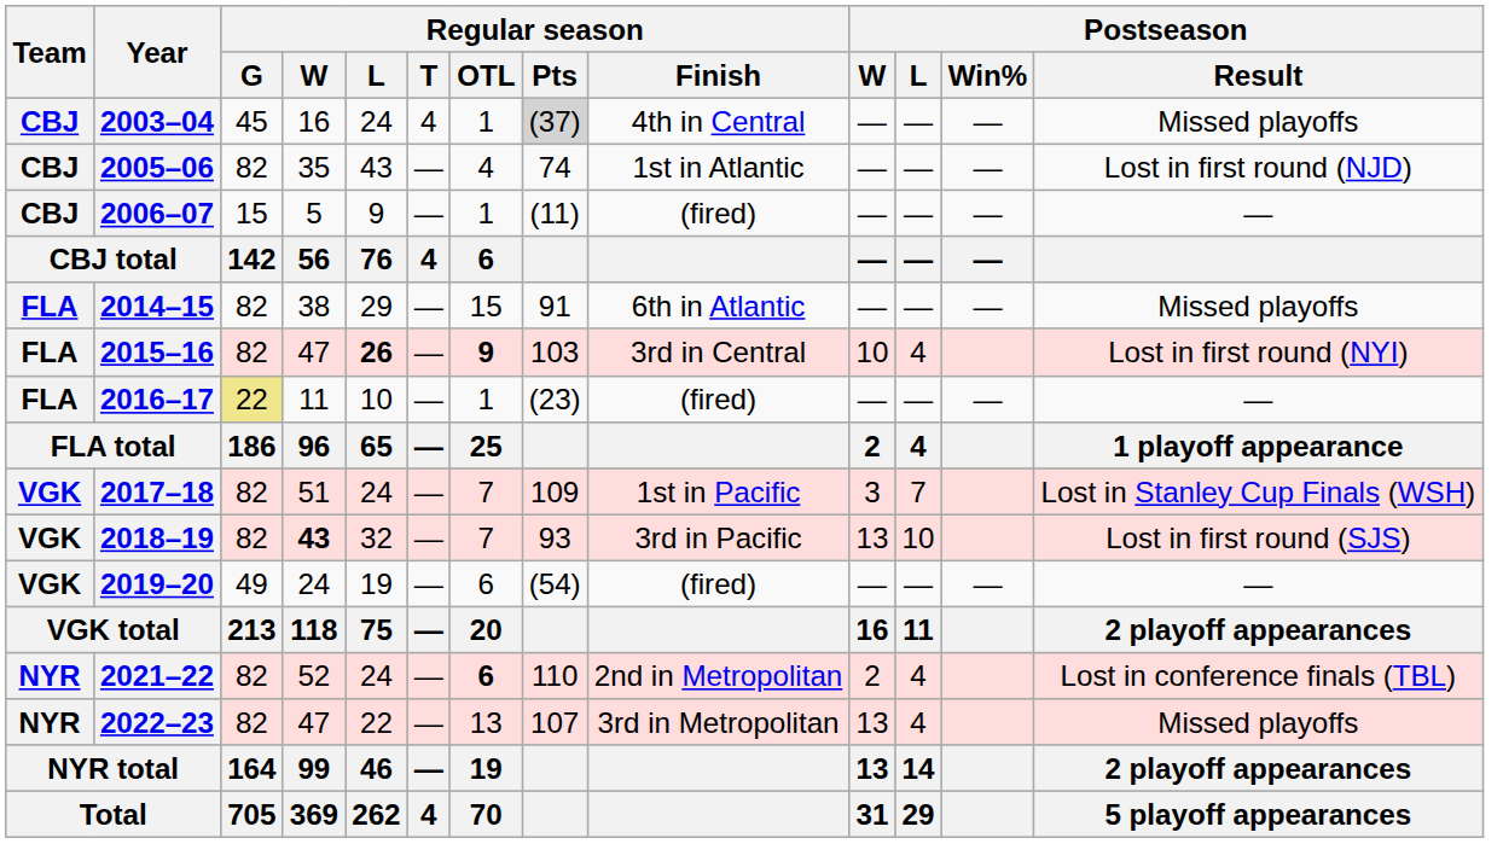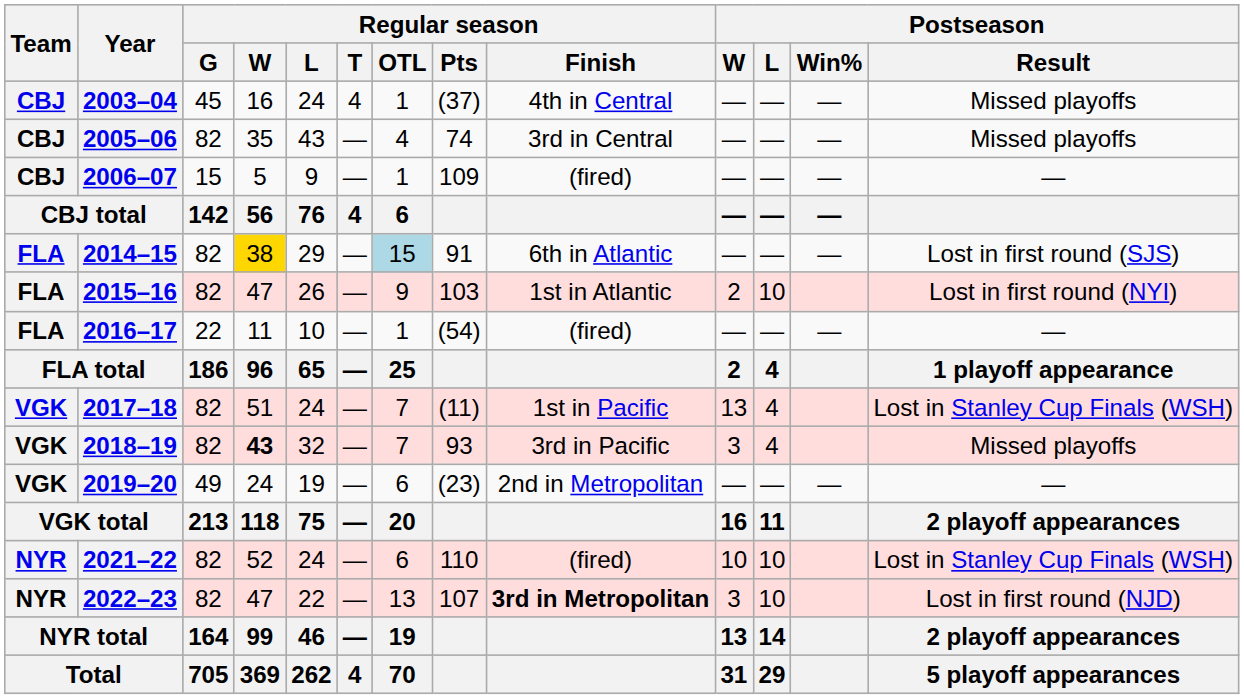2003–04 | Regular season / Pts: lightgrey background -> no background
2005–06 | Regular season / Finish: 1st in Atlantic -> 3rd in Central
2005–06 | Postseason / Result: Lost in first round (NJD) -> Missed playoffs
2006–07 | Regular season / Pts: (11) -> 109
2014–15 | Regular season / W: no background -> gold background
2014–15 | Regular season / OTL: no background -> lightblue background
2014–15 | Postseason / Result: Missed playoffs -> Lost in first round (SJS)
2015–16 | Regular season / L: bold -> normal
2015–16 | Regular season / OTL: bold -> normal
2015–16 | Regular season / Finish: 3rd in Central -> 1st in Atlantic
2015–16 | Postseason / W: 10 -> 2
2015–16 | Postseason / L: 4 -> 10
2016–17 | Regular season / G: khaki background -> no background
2016–17 | Regular season / Pts: (23) -> (54)
2017–18 | Regular season / Pts: 109 -> (11)
2017–18 | Postseason / W: 3 -> 13
2017–18 | Postseason / L: 7 -> 4
2018–19 | Postseason / W: 13 -> 3
2018–19 | Postseason / L: 10 -> 4
2018–19 | Postseason / Result: Lost in first round (SJS) -> Missed playoffs
2019–20 | Regular season / Pts: (54) -> (23)
2019–20 | Regular season / Finish: (fired) -> 2nd in Metropolitan
2021–22 | Regular season / OTL: bold -> normal
2021–22 | Regular season / Finish: 2nd in Metropolitan -> (fired)
2021–22 | Postseason / W: 2 -> 10
2021–22 | Postseason / L: 4 -> 10
2021–22 | Postseason / Result: Lost in conference finals (TBL) -> Lost in Stanley Cup Finals (WSH)
2022–23 | Regular season / Finish: normal -> bold
2022–23 | Postseason / W: 13 -> 3
2022–23 | Postseason / L: 4 -> 10
2022–23 | Postseason / Result: Missed playoffs -> Lost in first round (NJD)
